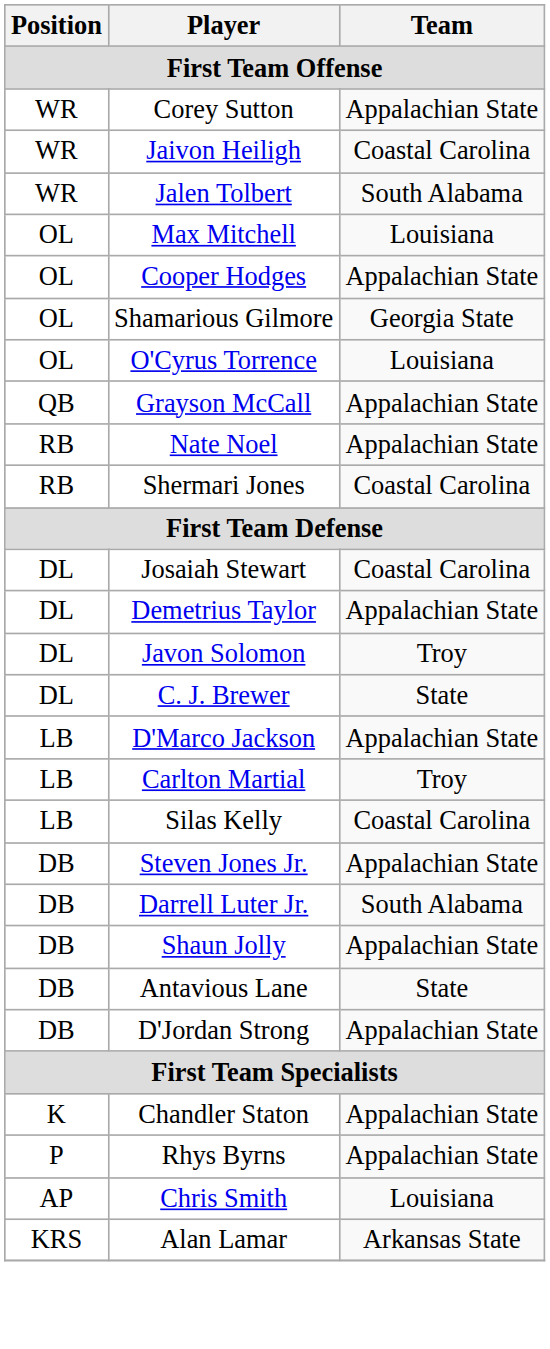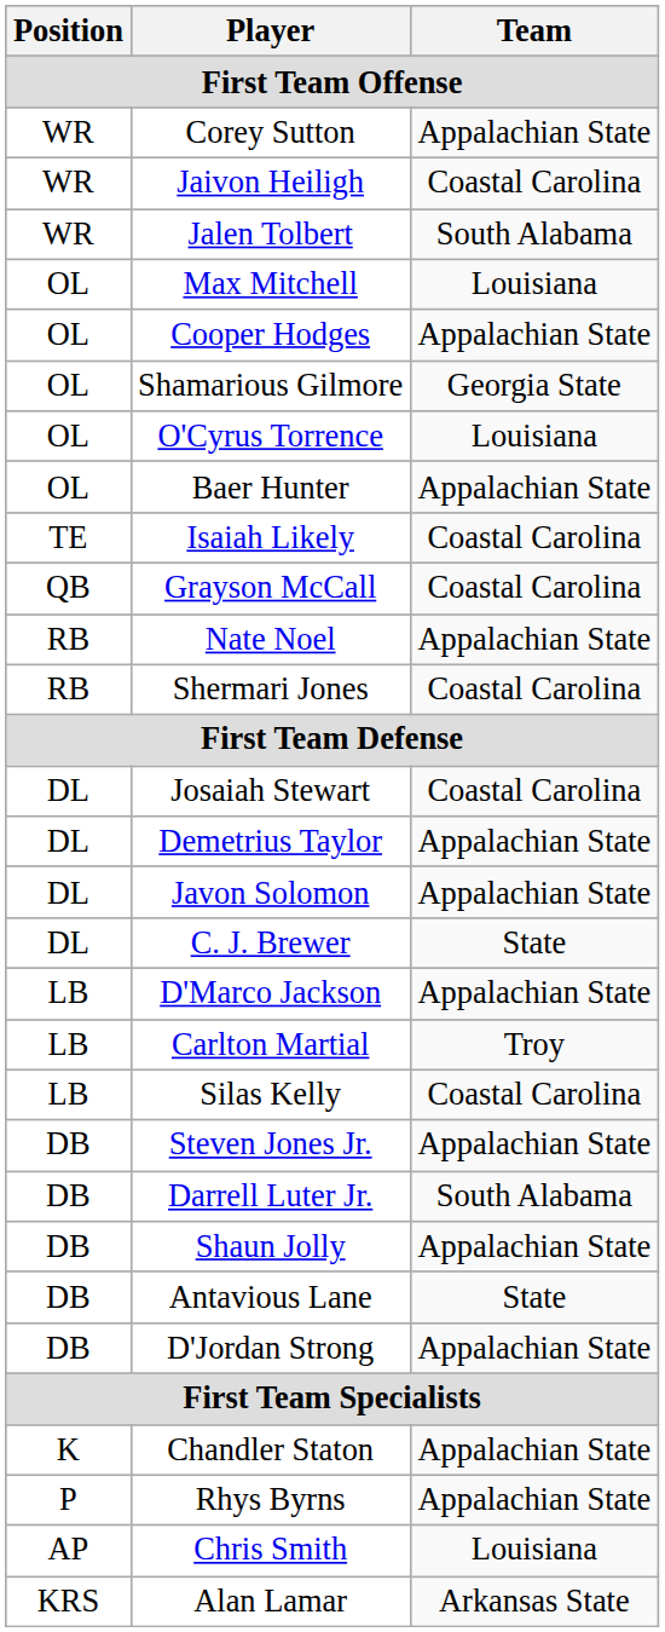+ row: OL | Baer Hunter | Appalachian State
+ row: TE | Isaiah Likely | Coastal Carolina
Grayson McCall | Team: Appalachian State -> Coastal Carolina
Javon Solomon | Team: Troy -> Appalachian State
